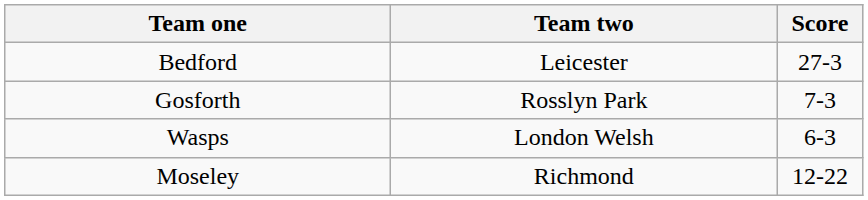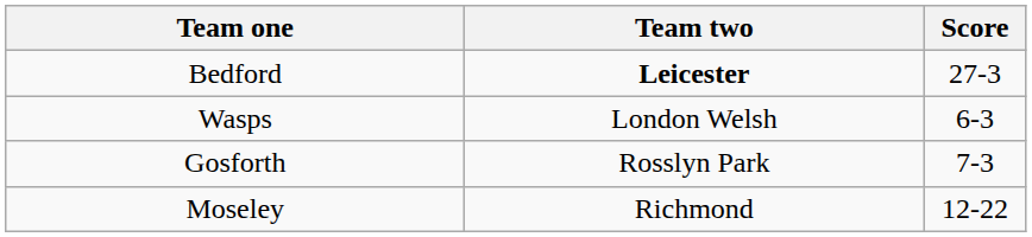Bedford | Team two: normal -> bold
rows swapped: Wasps <-> Gosforth
